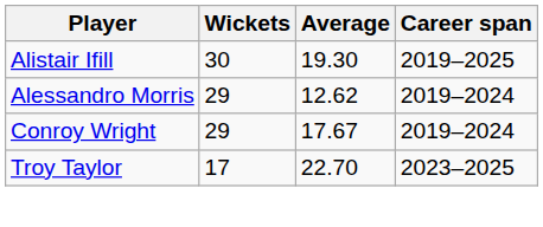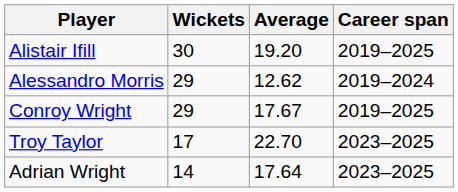Alistair Ifill | Average: 19.30 -> 19.20
Conroy Wright | Career span: 2019–2024 -> 2019–2025
+ row: Adrian Wright | 14 | 17.64 | 2023–2025
